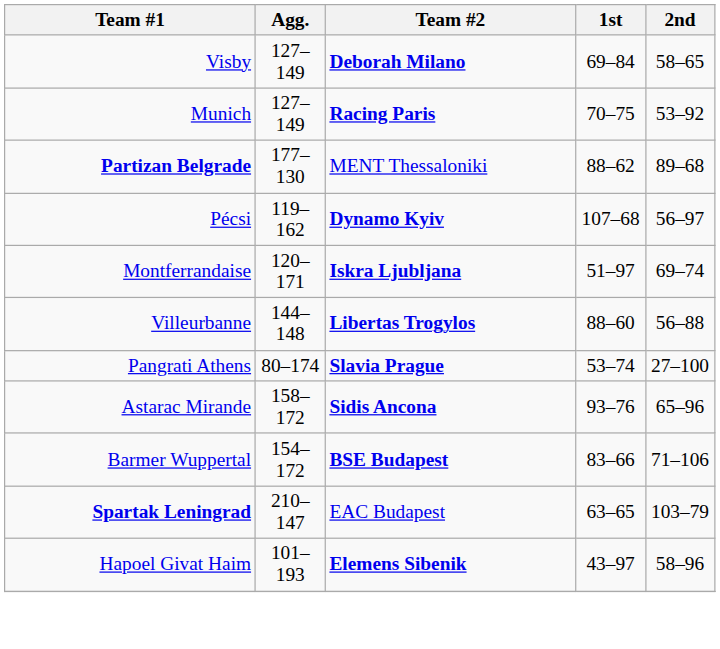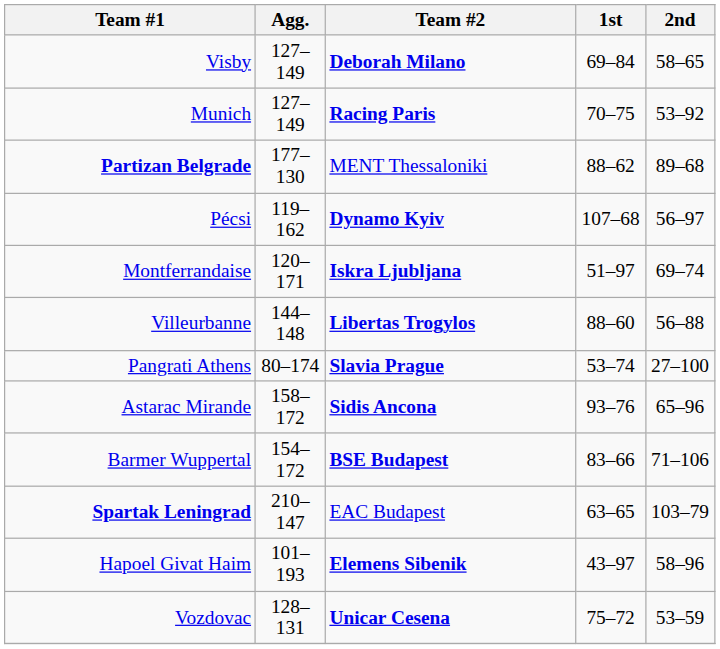+ row: Vozdovac | 128–131 | Unicar Cesena | 75–72 | 53–59
